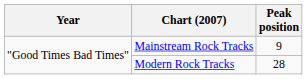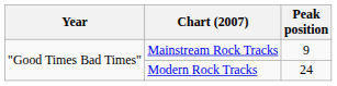Modern Rock Tracks | Peak position: 28 -> 24
